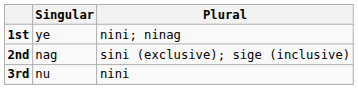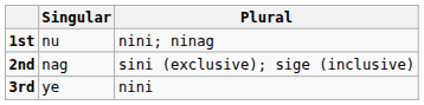1st | Singular: ye -> nu
3rd | Singular: nu -> ye
